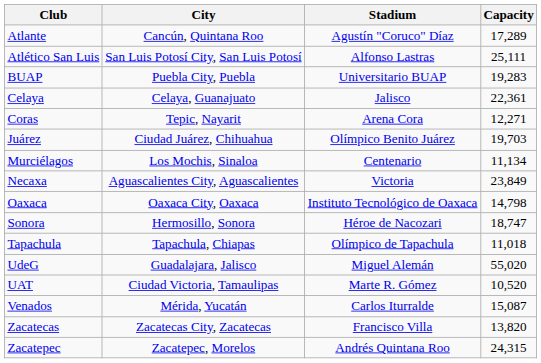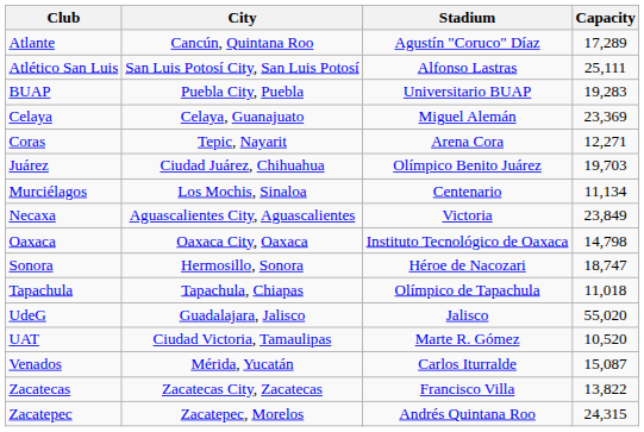Celaya | Stadium: Jalisco -> Miguel Alemán
Celaya | Capacity: 22,361 -> 23,369
UdeG | Stadium: Miguel Alemán -> Jalisco
Zacatecas | Capacity: 13,820 -> 13,822
